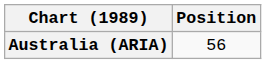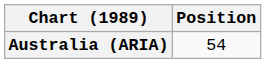Australia (ARIA) | Position: 56 -> 54
